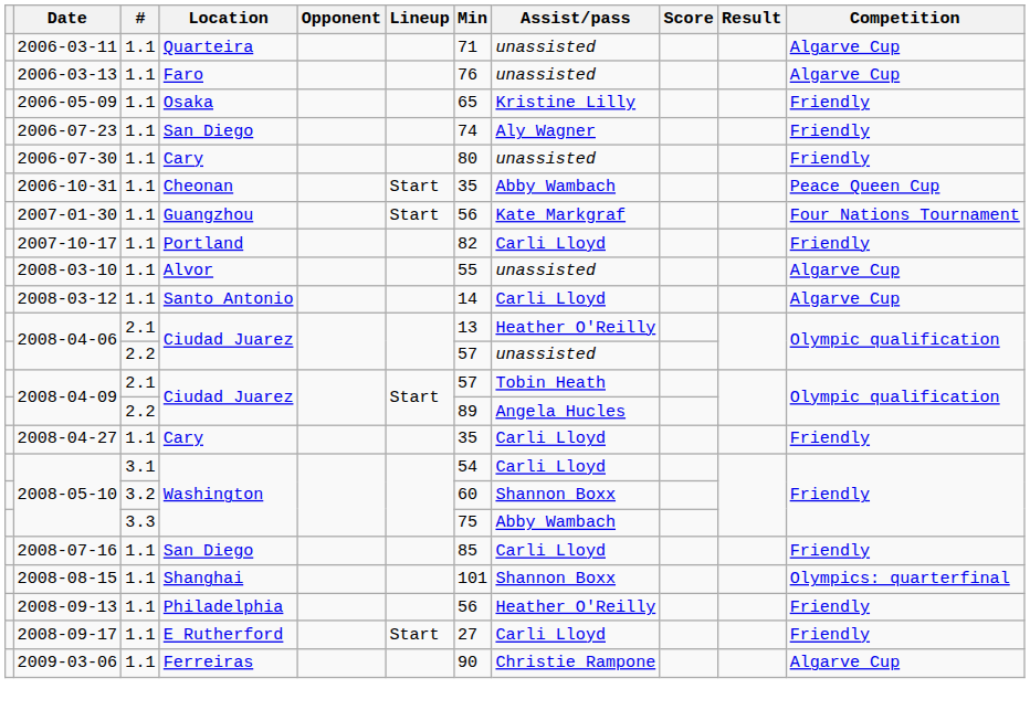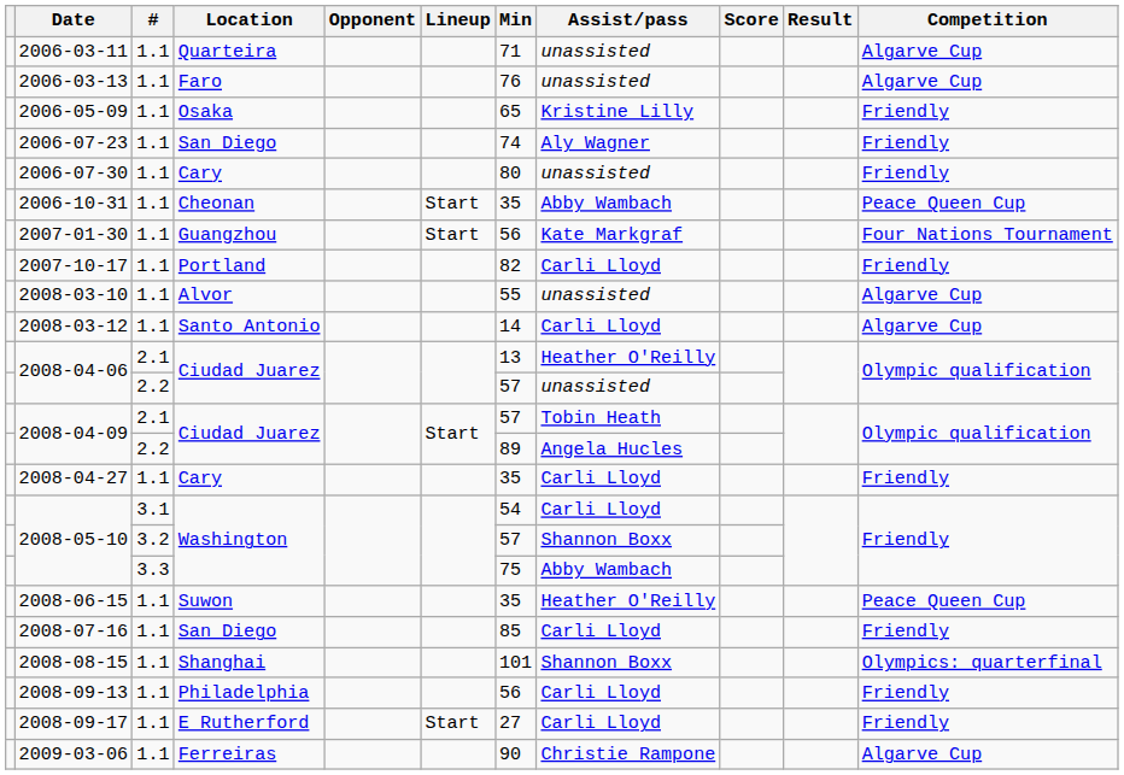2008-05-10 / 3.2 | Min: 60 -> 57
+ row: 2008-06-15 | 1.1 | Suwon | 35 | Heather O'Reilly | Peace Queen Cup
2008-09-13 | Assist/pass: Heather O'Reilly -> Carli Lloyd
